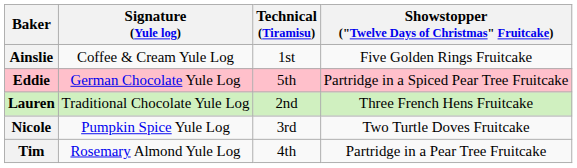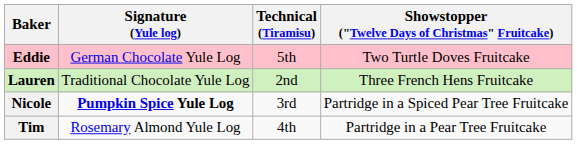- row: Ainslie | Coffee & Cream Yule Log | 1st | Five Golden Rings Fruitcake
Eddie | Showstopper ("Twelve Days of Christmas" Fruitcake): Partridge in a Spiced Pear Tree Fruitcake -> Two Turtle Doves Fruitcake
Nicole | Signature (Yule log): normal -> bold
Nicole | Showstopper ("Twelve Days of Christmas" Fruitcake): Two Turtle Doves Fruitcake -> Partridge in a Spiced Pear Tree Fruitcake
